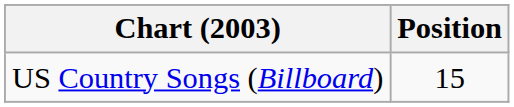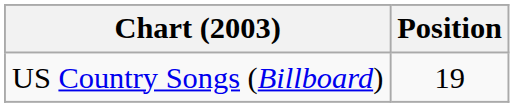US Country Songs (Billboard) | Position: 15 -> 19
